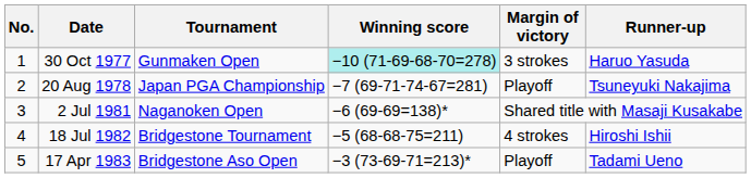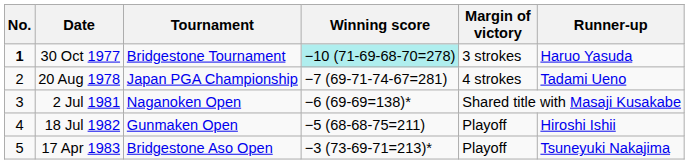30 Oct 1977 | No.: normal -> bold
30 Oct 1977 | Tournament: Gunmaken Open -> Bridgestone Tournament
20 Aug 1978 | Margin of victory: Playoff -> 4 strokes
20 Aug 1978 | Runner-up: Tsuneyuki Nakajima -> Tadami Ueno
18 Jul 1982 | Tournament: Bridgestone Tournament -> Gunmaken Open
18 Jul 1982 | Margin of victory: 4 strokes -> Playoff
17 Apr 1983 | Runner-up: Tadami Ueno -> Tsuneyuki Nakajima
